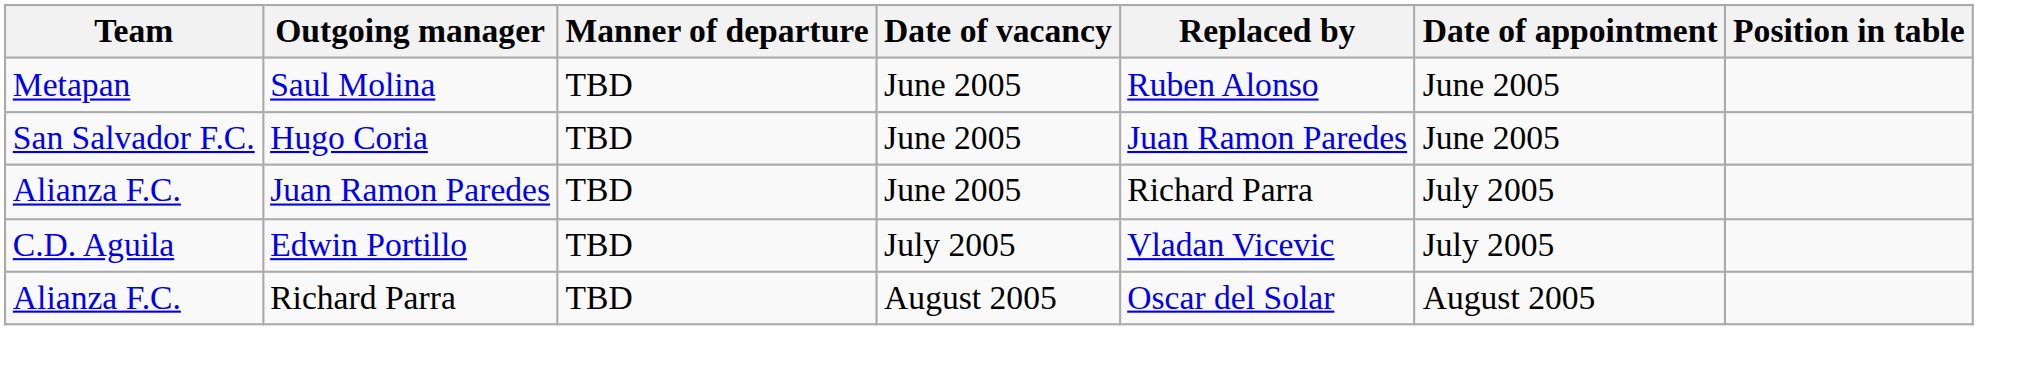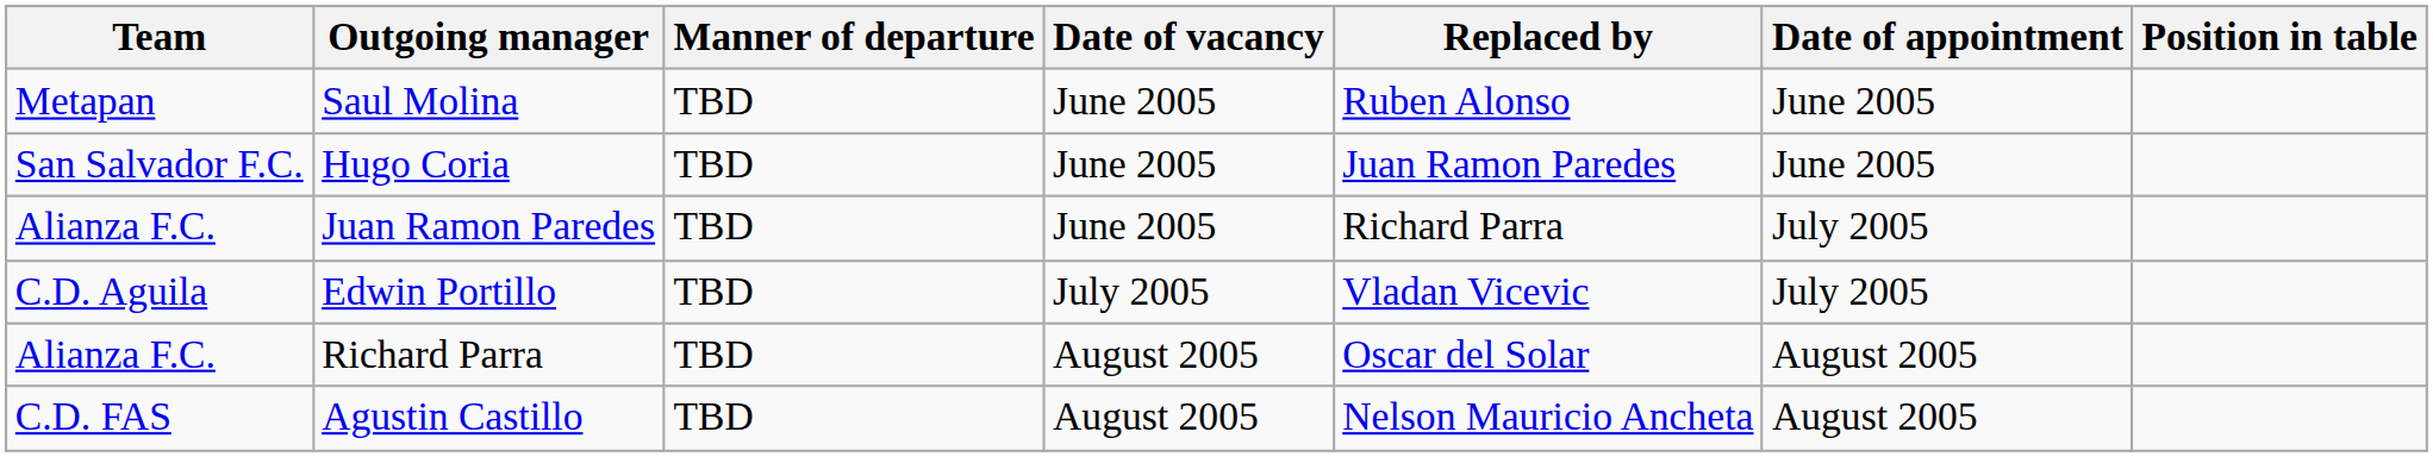+ row: C.D. FAS | Agustin Castillo | TBD | August 2005 | Nelson Mauricio Ancheta | August 2005
